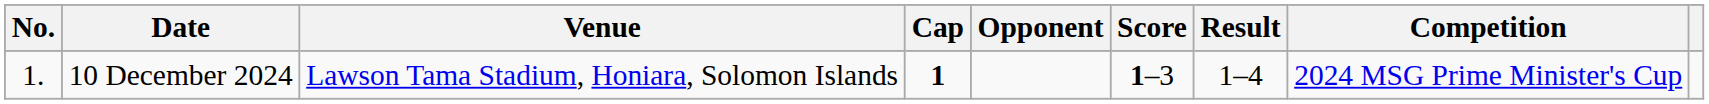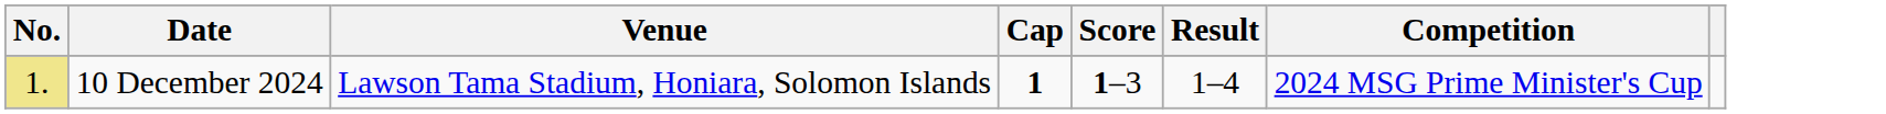- column: Opponent
10 December 2024 | No.: no background -> khaki background
